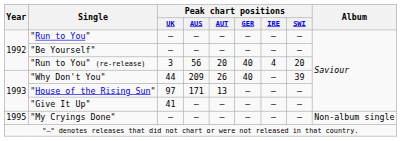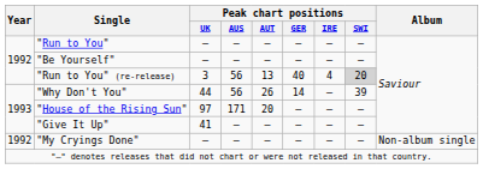"Run to You" (re-release) | Peak chart positions / AUT: 20 -> 13
"Run to You" (re-release) | Peak chart positions / SWI: no background -> lightgrey background
"Why Don't You" | Peak chart positions / AUS: 209 -> 56
"Why Don't You" | Peak chart positions / GER: 40 -> 14
"House of the Rising Sun" | Peak chart positions / AUT: 13 -> 20
"My Cryings Done" | Year: 1995 -> 1992
